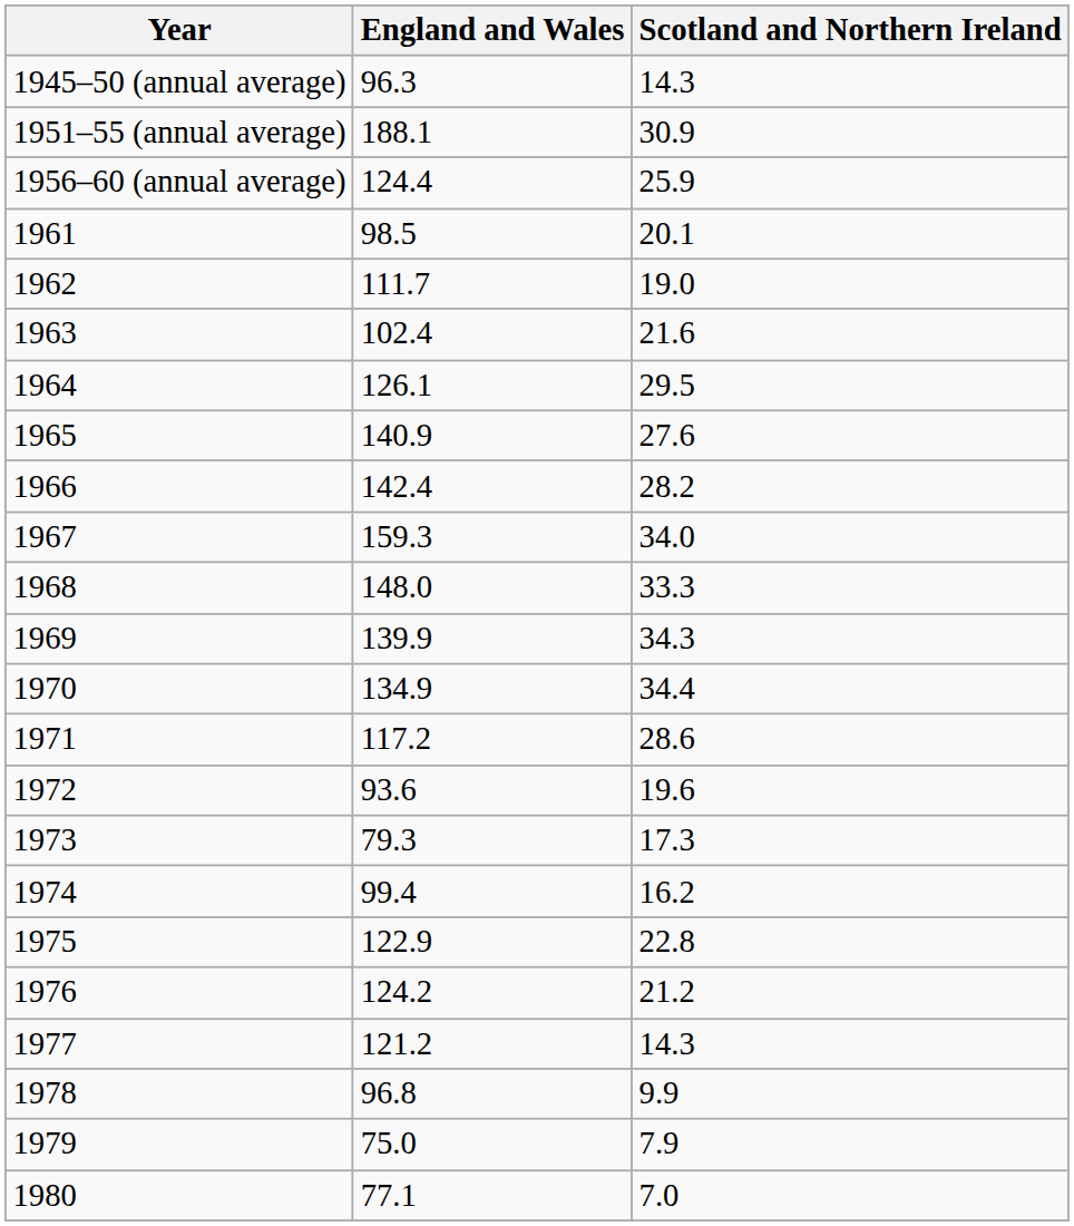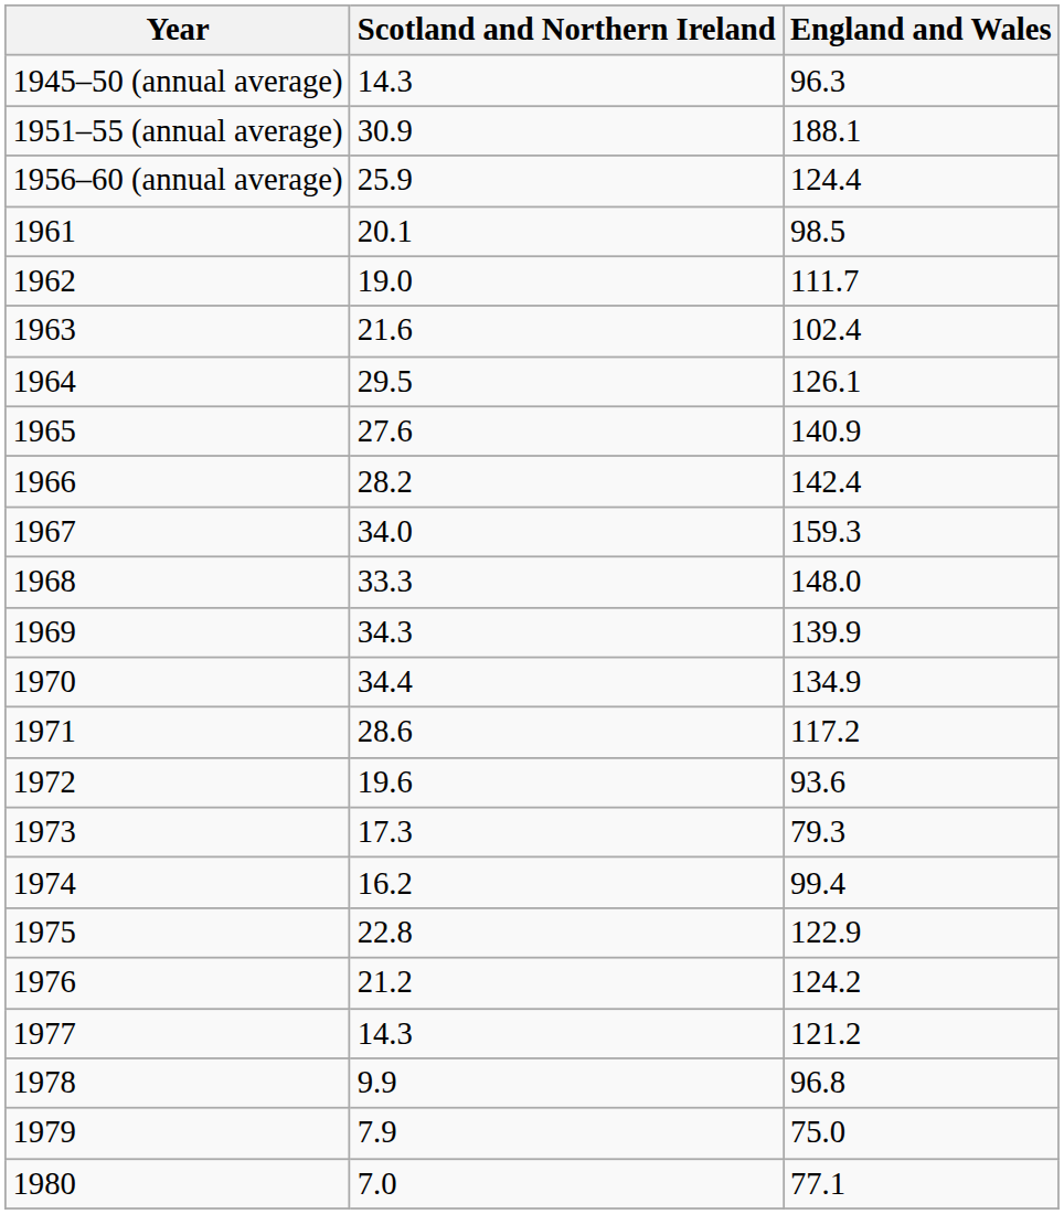columns swapped: England and Wales <-> Scotland and Northern Ireland
